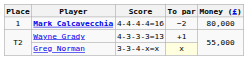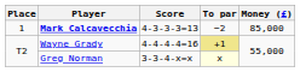Mark Calcavecchia | Score: 4-4-4-4=16 -> 4-3-3-3=13
Mark Calcavecchia | Money (£): 80,000 -> 85,000
Wayne Grady | Score: 4-3-3-3=13 -> 4-4-4-4=16
Wayne Grady | To par: no background -> khaki background
